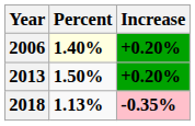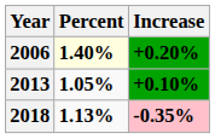2013 | Percent: 1.50% -> 1.05%
2013 | Increase: +0.20% -> +0.10%
